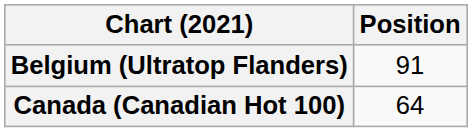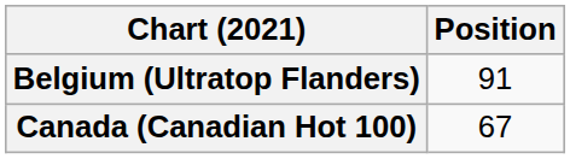Canada (Canadian Hot 100) | Position: 64 -> 67
